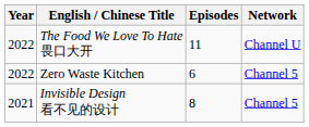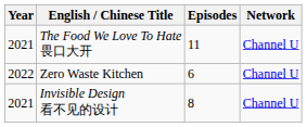The Food We Love To Hate 畏口大开 | Year: 2022 -> 2021
Zero Waste Kitchen | Network: Channel 5 -> Channel U
Invisible Design 看不见的设计 | Network: Channel 5 -> Channel U
